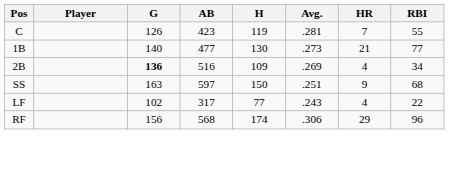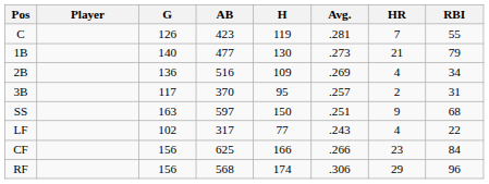1B | RBI: 77 -> 79
2B | G: bold -> normal
+ row: 3B | 117 | 370 | 95 | .257 | 2 | 31
+ row: CF | 156 | 625 | 166 | .266 | 23 | 84
